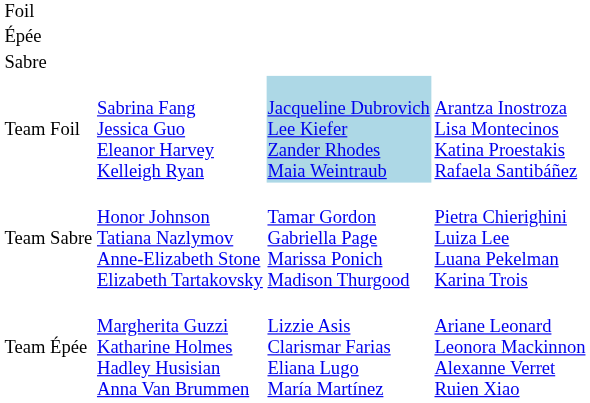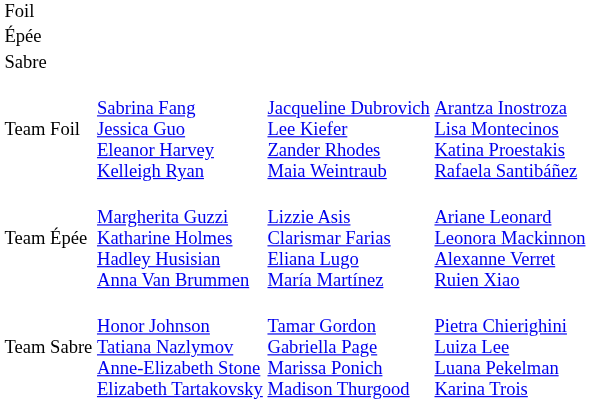Team Foil | column 3: lightblue background -> no background
rows swapped: Team Épée <-> Team Sabre
